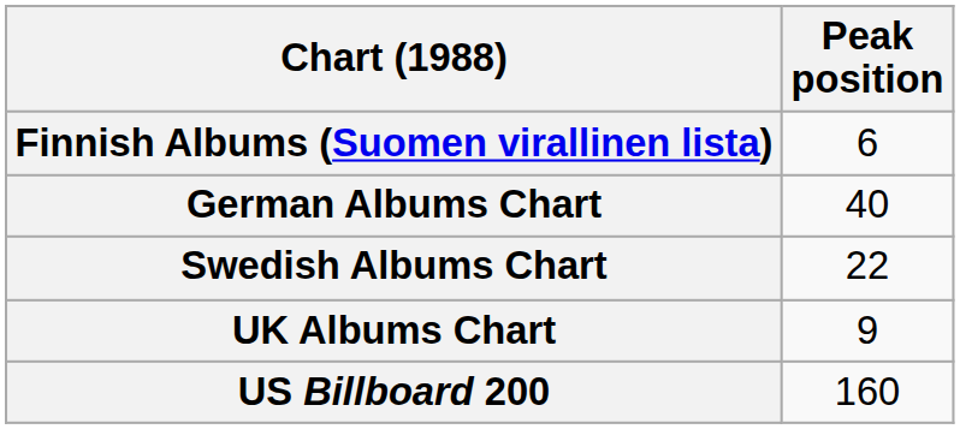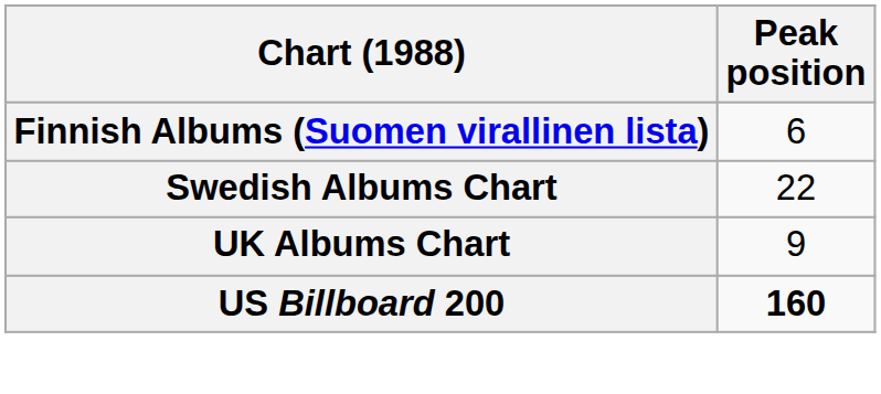- row: German Albums Chart | 40
US Billboard 200 | Peak position: normal -> bold
